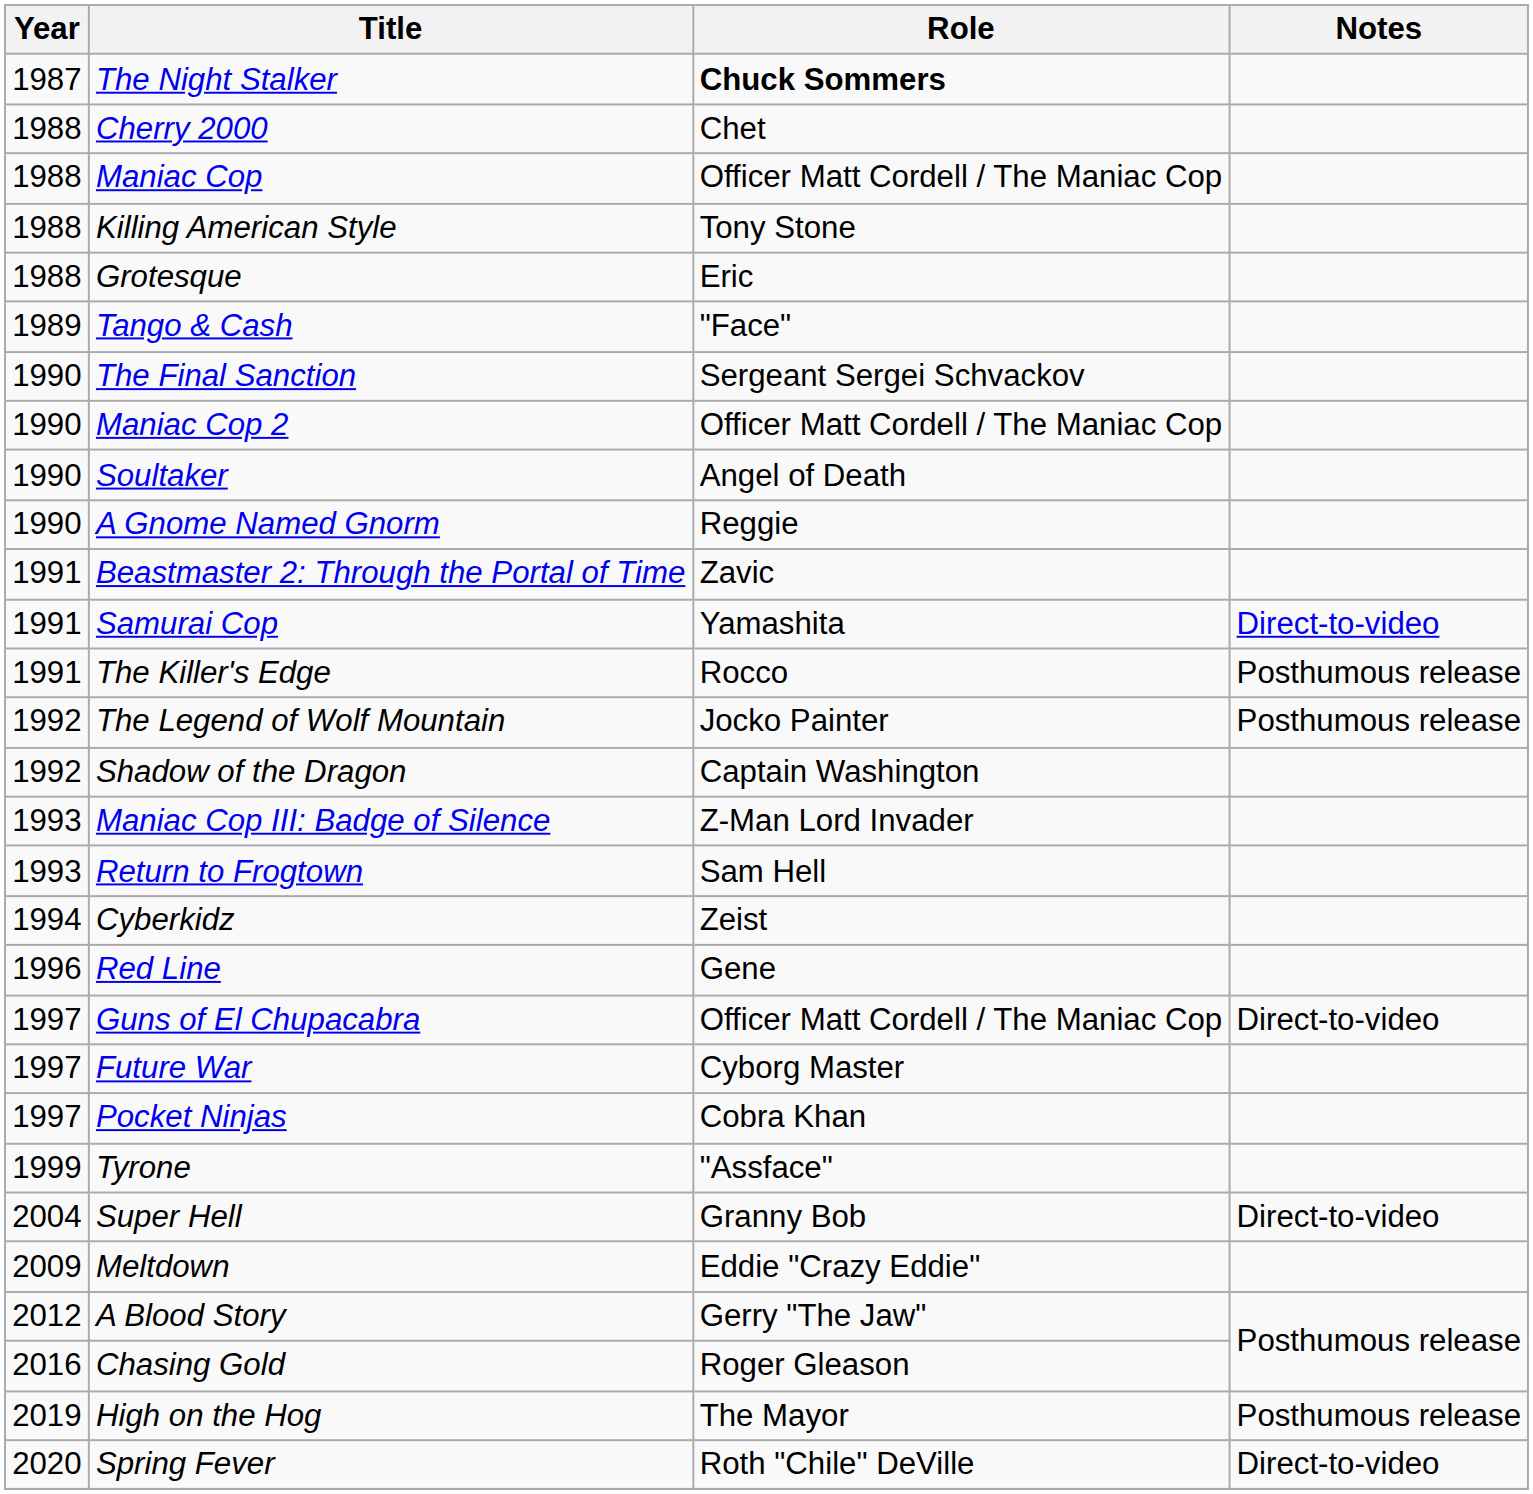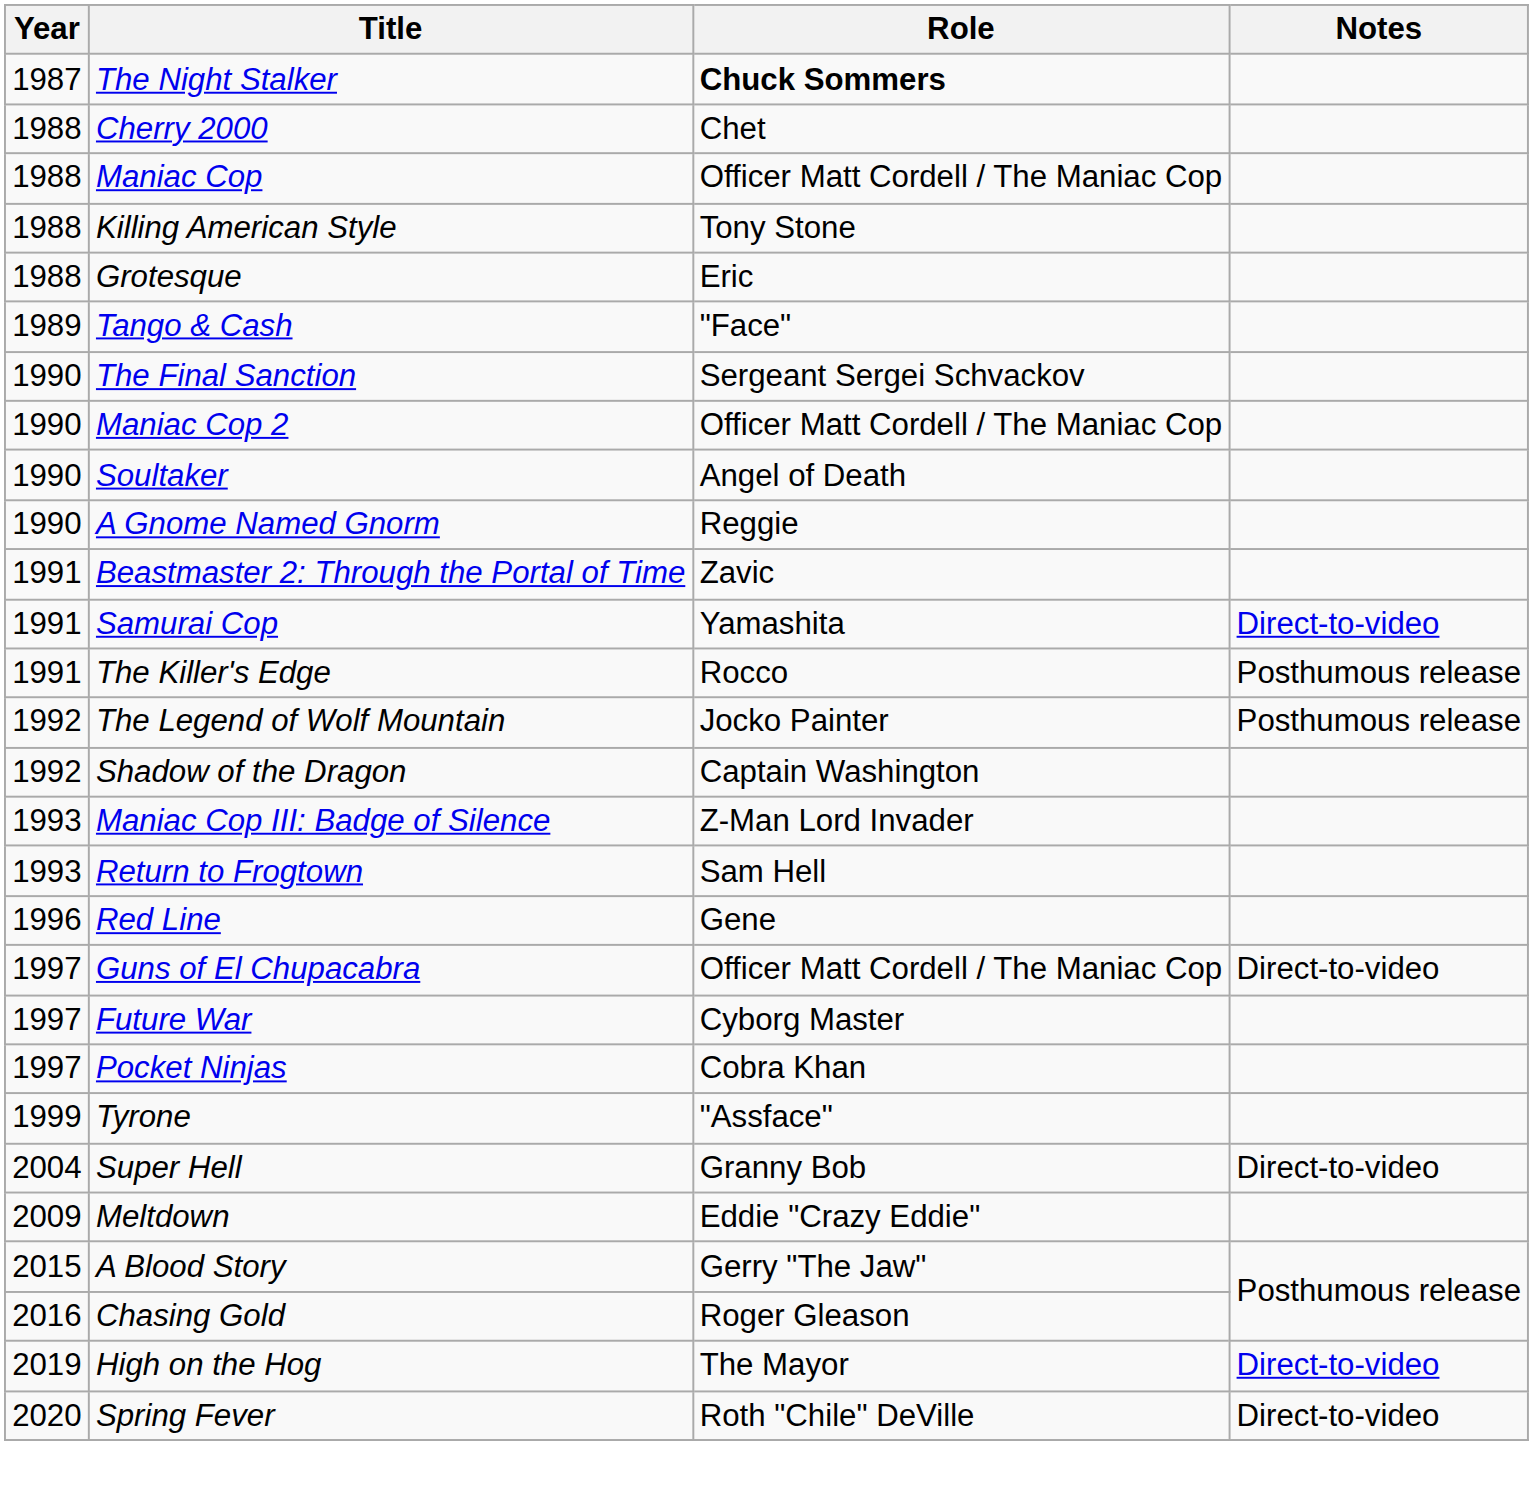- row: 1994 | Cyberkidz | Zeist
A Blood Story | Year: 2012 -> 2015
High on the Hog | Notes: Posthumous release -> Direct-to-video
